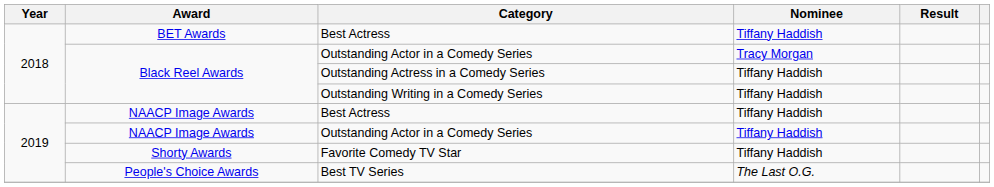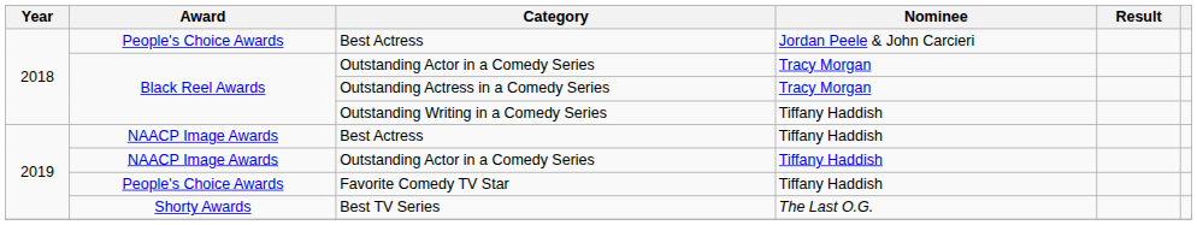2018 / Best Actress | Award: BET Awards -> People's Choice Awards
2018 / Best Actress | Nominee: Tiffany Haddish -> Jordan Peele & John Carcieri
Outstanding Actress in a Comedy Series | Nominee: Tiffany Haddish -> Tracy Morgan
Favorite Comedy TV Star | Award: Shorty Awards -> People's Choice Awards
Best TV Series | Award: People's Choice Awards -> Shorty Awards
